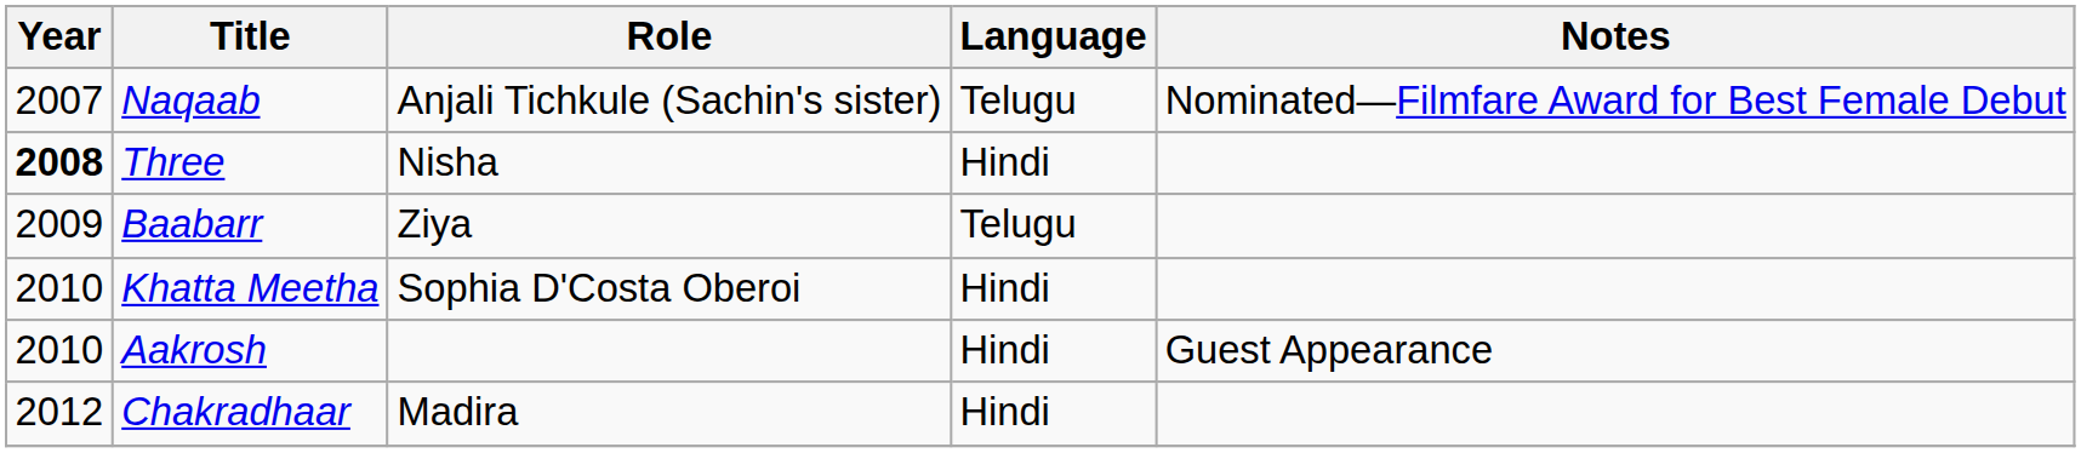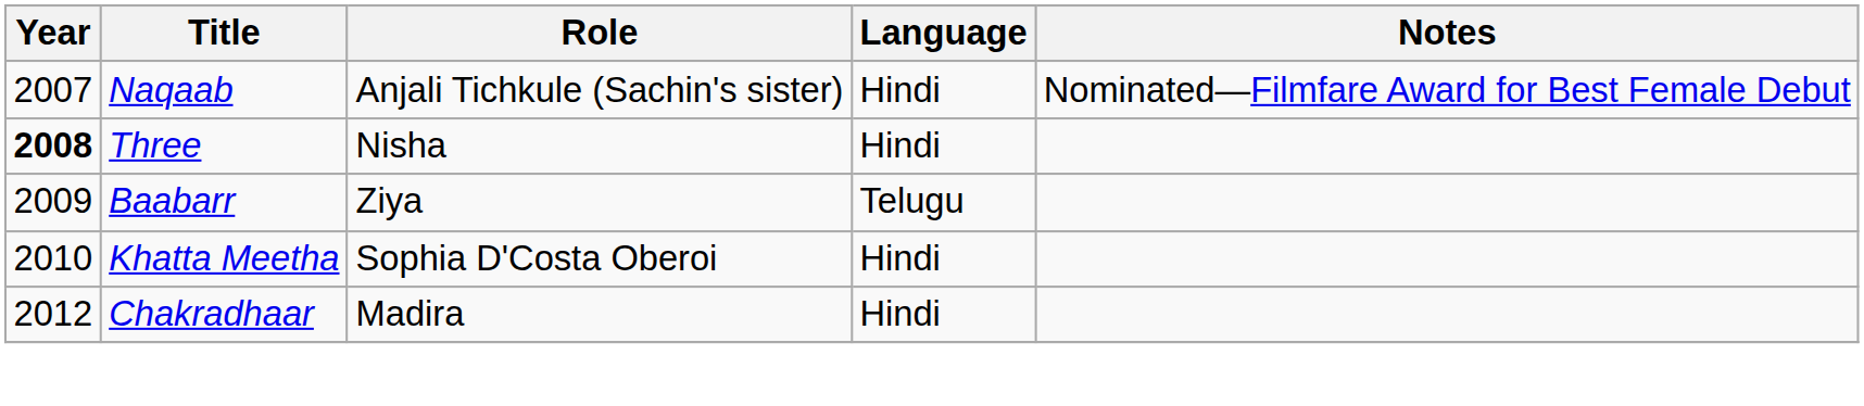Naqaab | Language: Telugu -> Hindi
- row: 2010 | Aakrosh | Hindi | Guest Appearance
